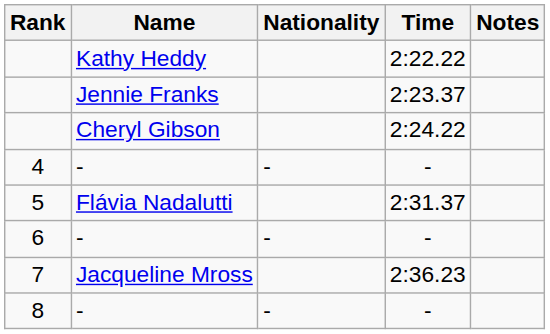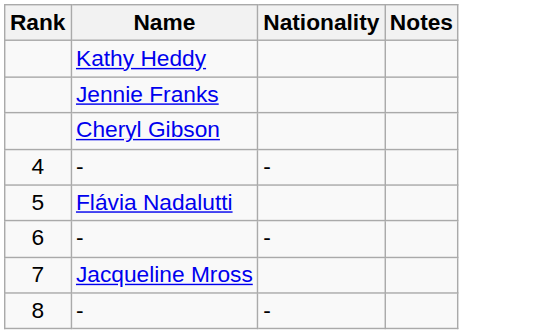- column: Time | 2:22.22 | 2:23.37 | 2:24.22 | - | 2:31.37 | - | 2:36.23 | -
